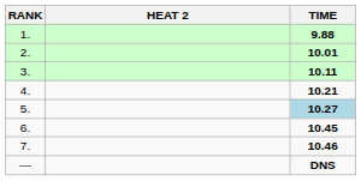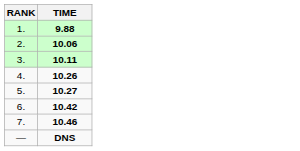- column: HEAT 2
2. | TIME: 10.01 -> 10.06
4. | TIME: 10.21 -> 10.26
5. | TIME: lightblue background -> no background
6. | TIME: 10.45 -> 10.42
